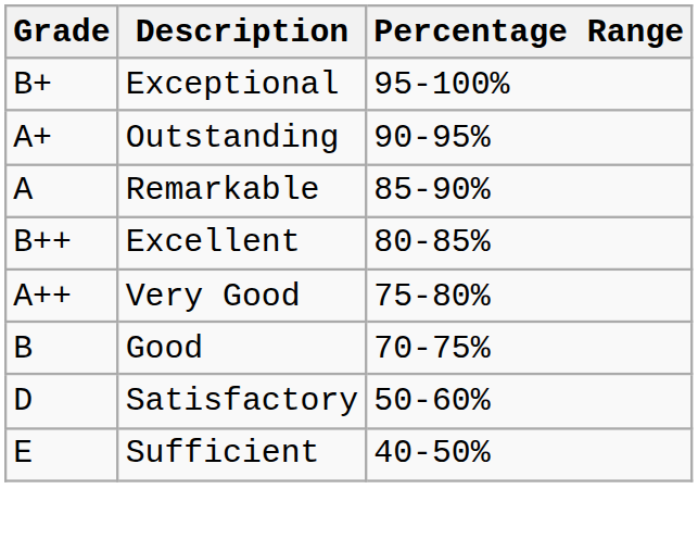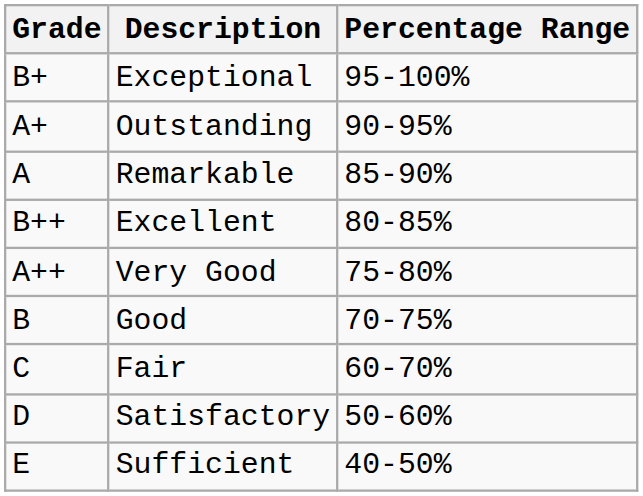+ row: C | Fair | 60-70%
